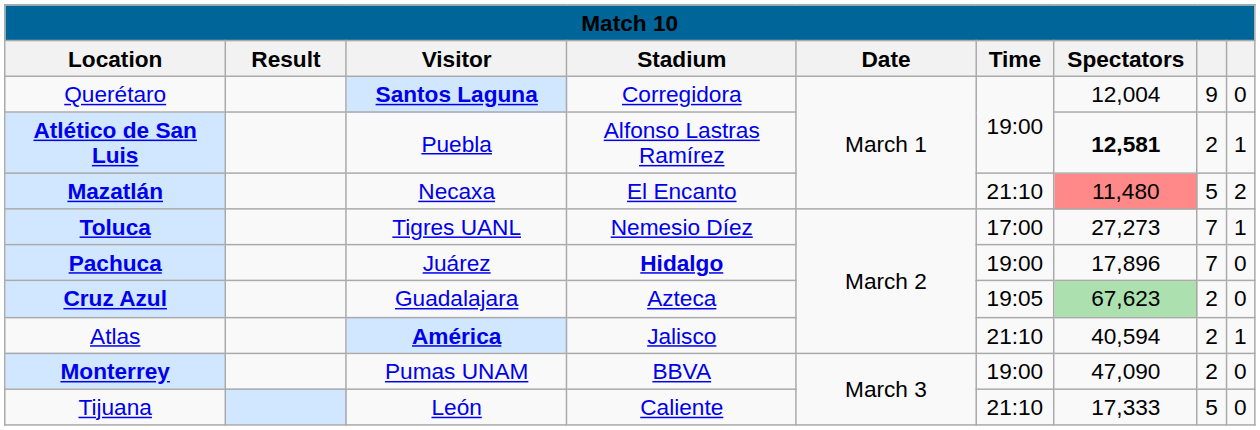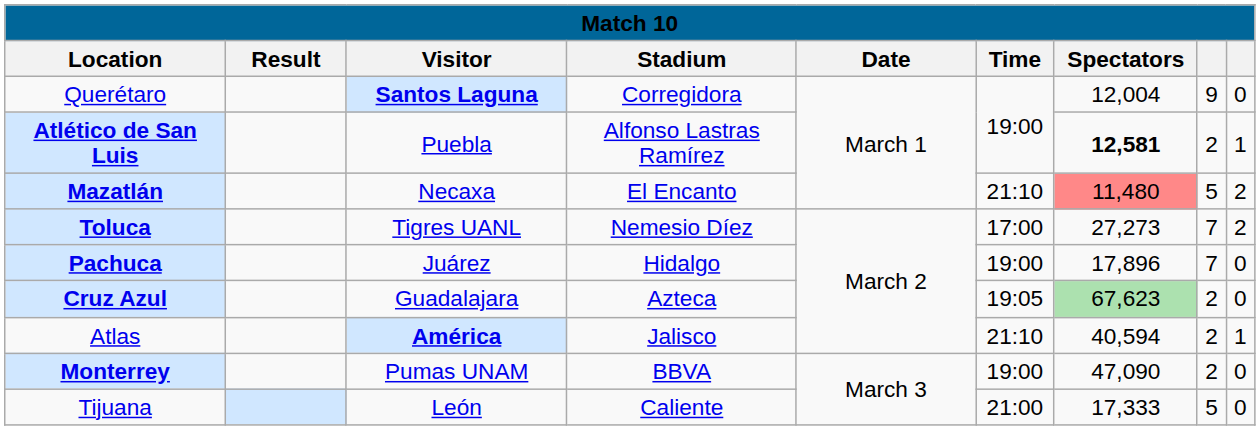Toluca | column 9: 1 -> 2
Pachuca | Stadium: bold -> normal
Tijuana | Time: 21:10 -> 21:00
